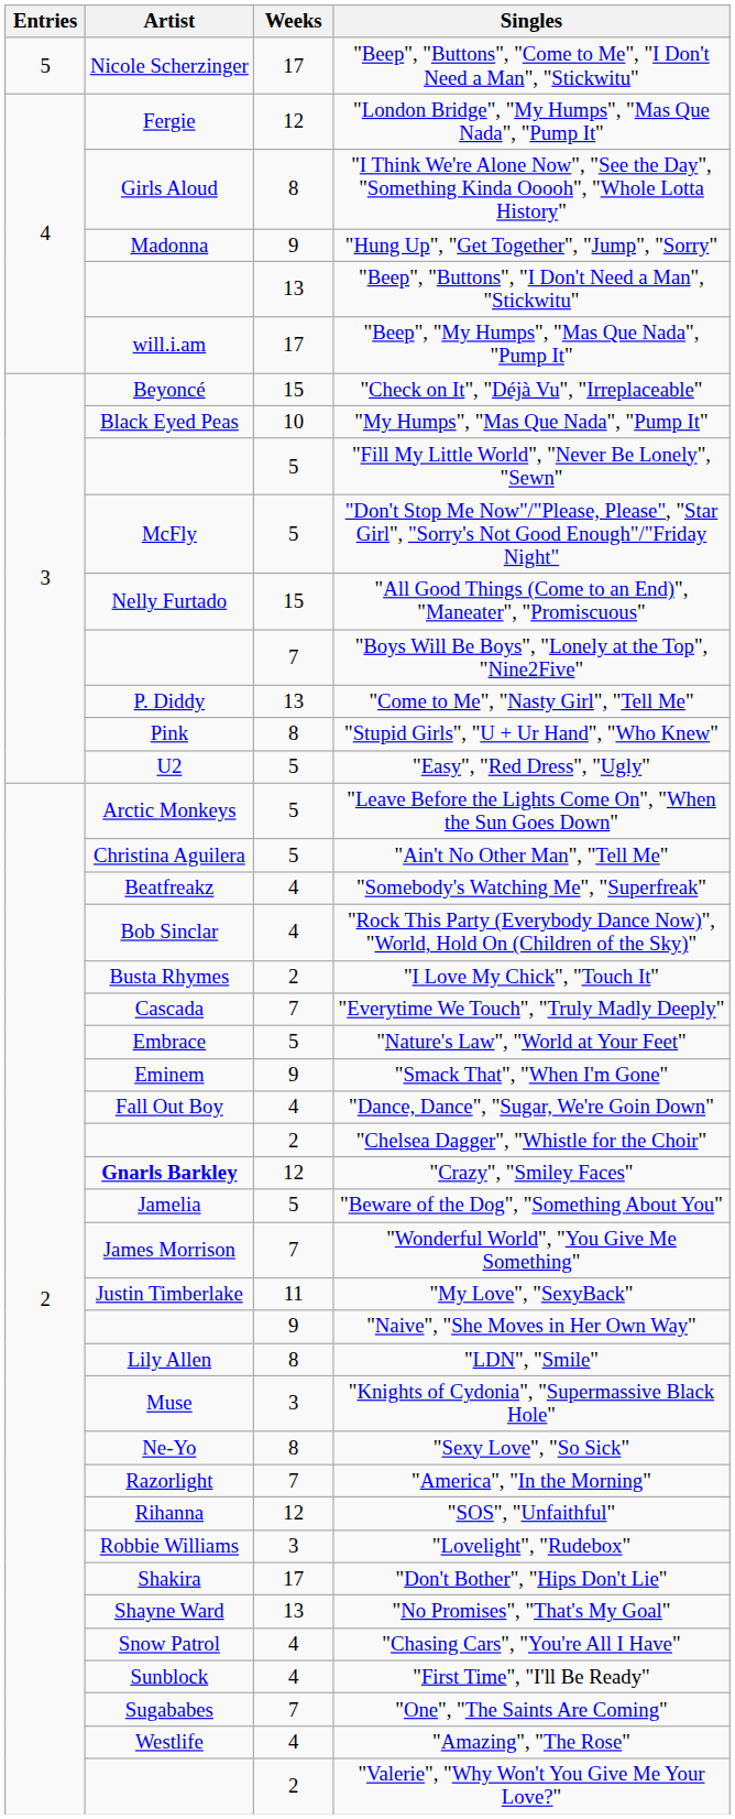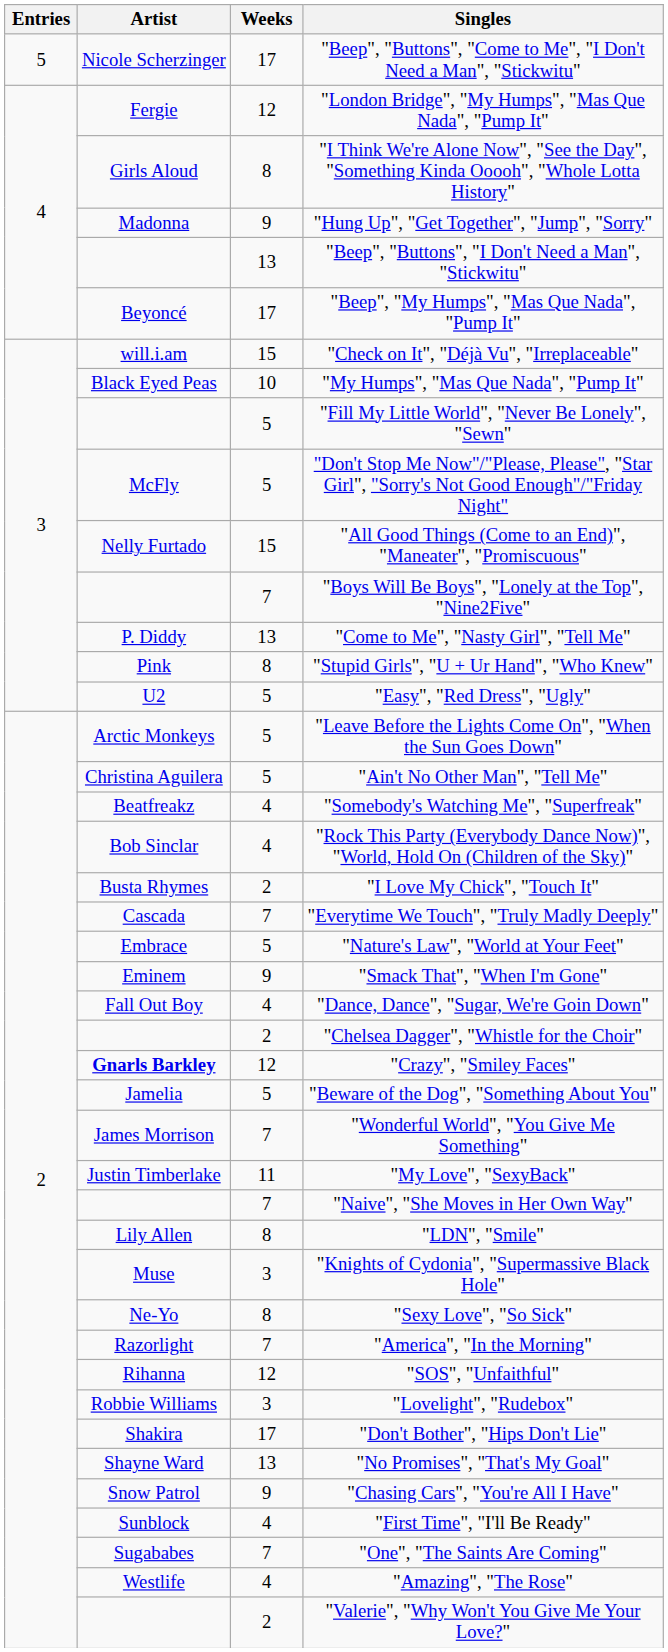"Beep", "My Humps", "Mas Que Nada", "Pump It" | Artist: will.i.am -> Beyoncé
"Check on It", "Déjà Vu", "Irreplaceable" | Artist: Beyoncé -> will.i.am
"Naive", "She Moves in Her Own Way" | Weeks: 9 -> 7
"Chasing Cars", "You're All I Have" | Weeks: 4 -> 9
